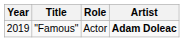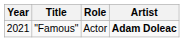"Famous" | Year: 2019 -> 2021
